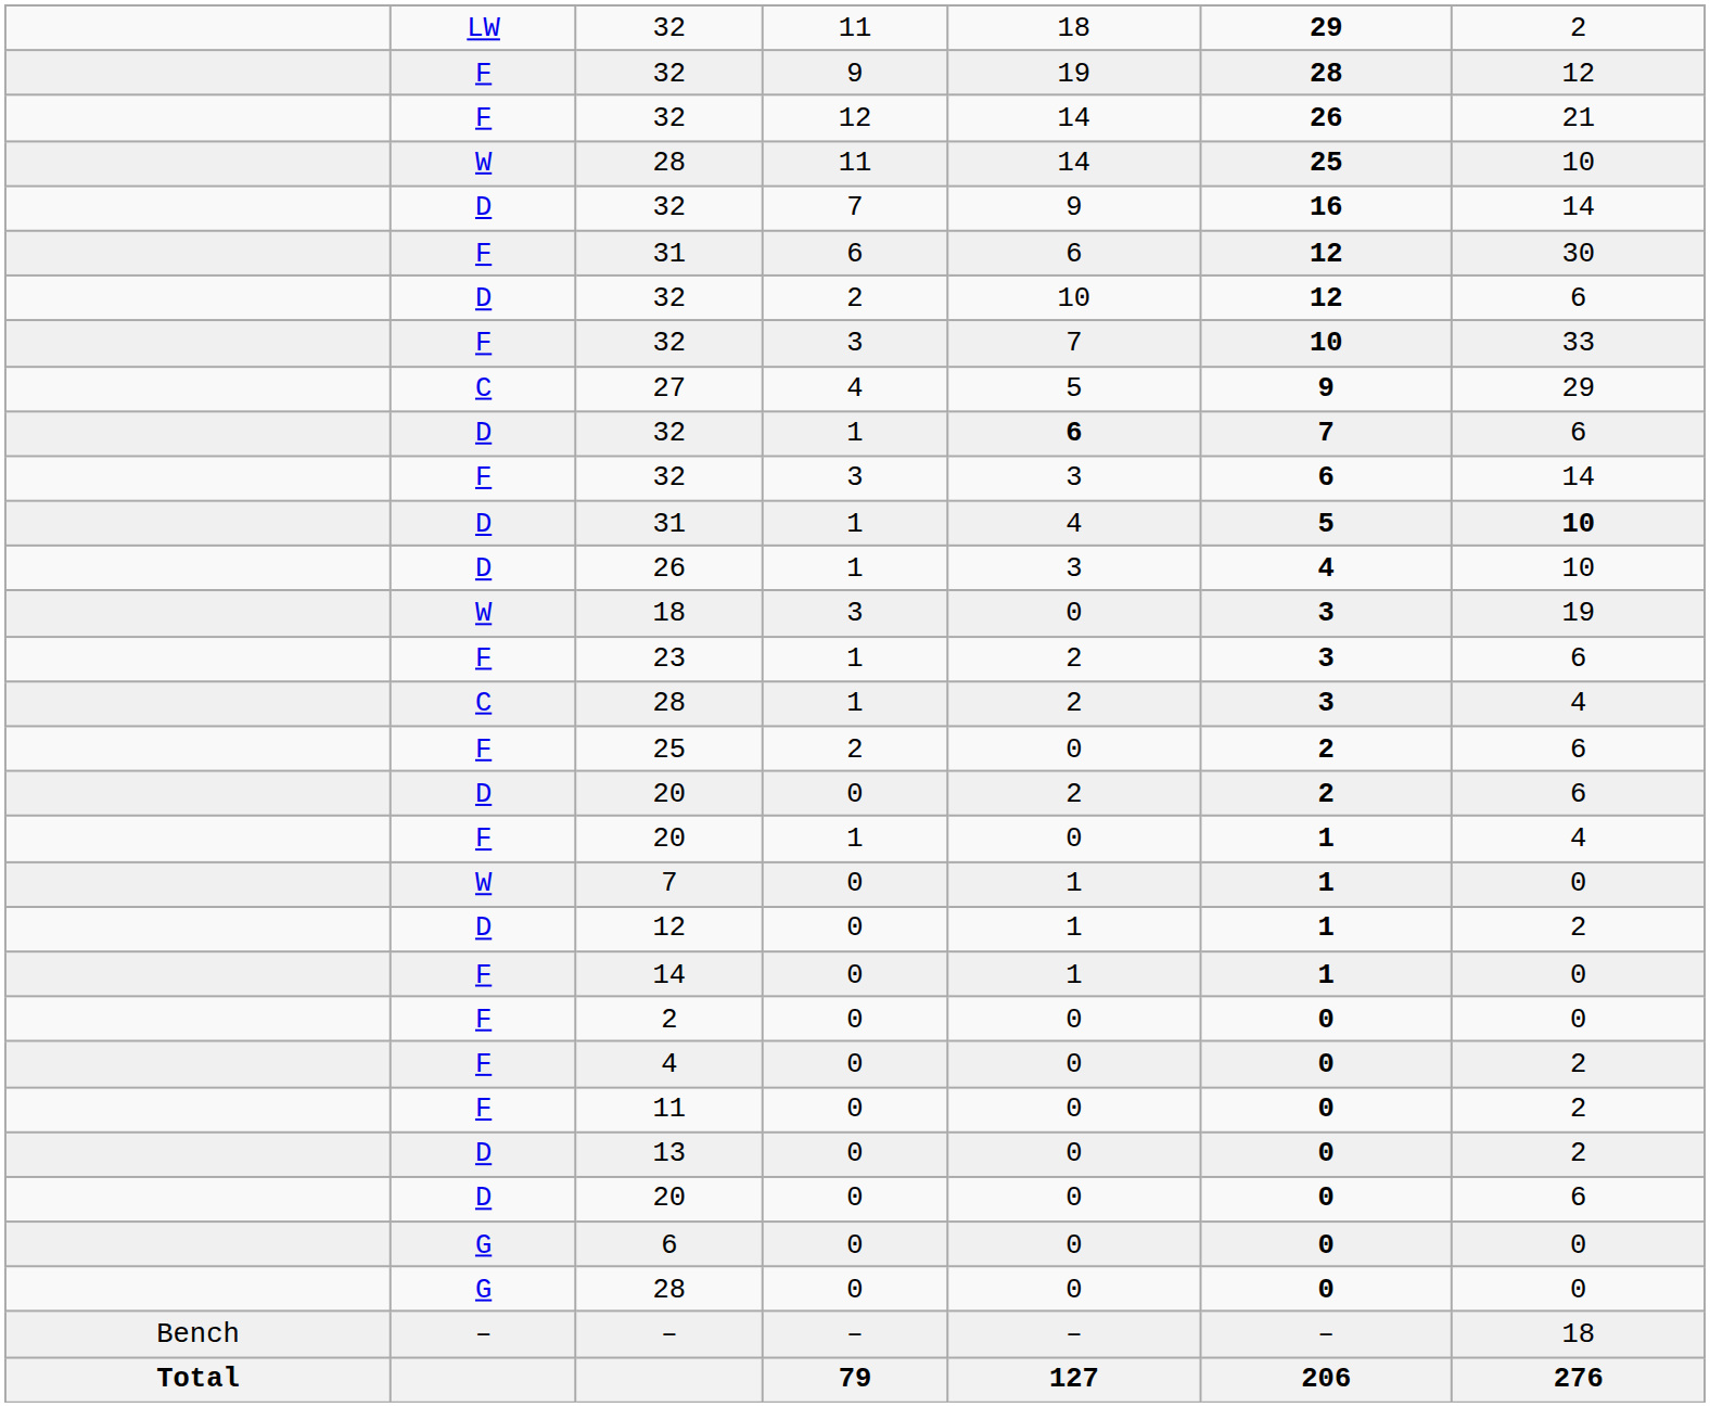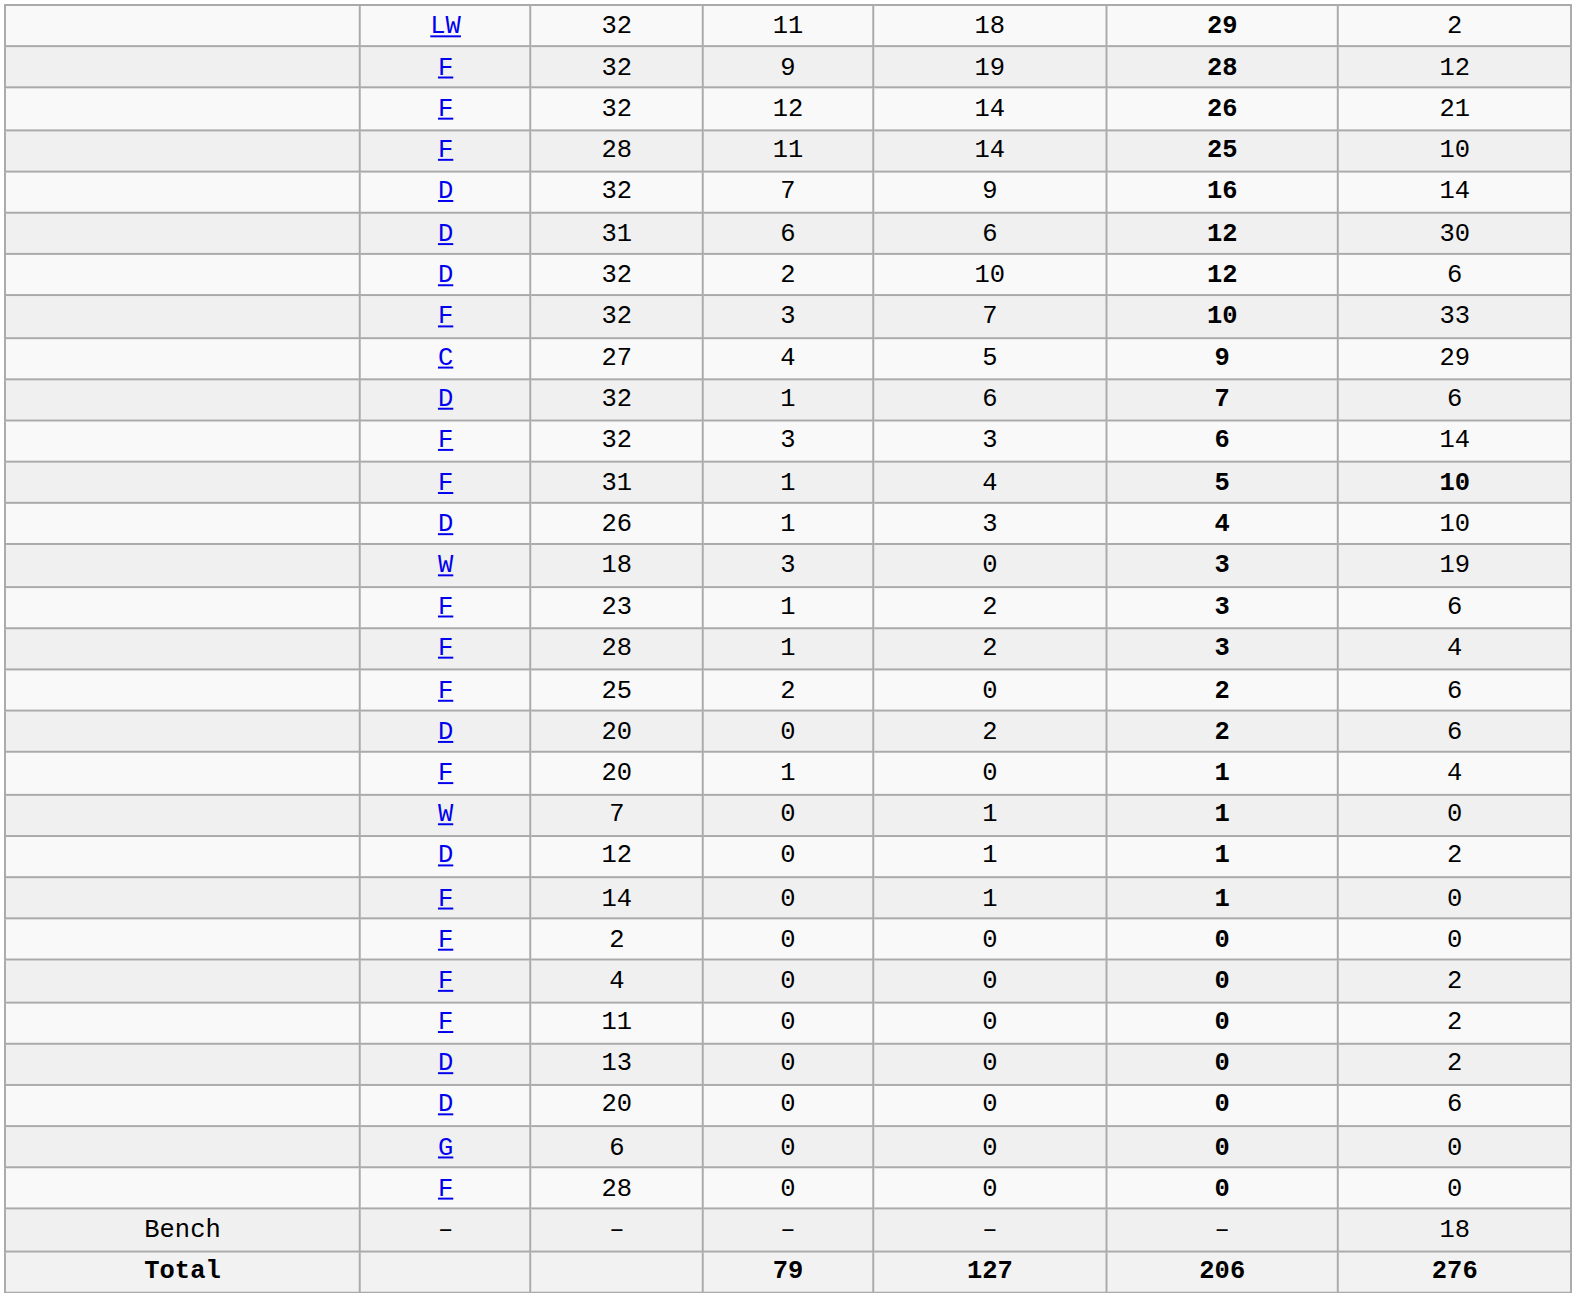28 / 11 | column 2: W -> F
31 / 6 | column 2: F -> D
32 / 1 | column 5: bold -> normal
31 / 1 | column 2: D -> F
28 / 1 | column 2: C -> F
28 / 0 | column 2: G -> F
